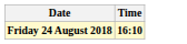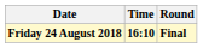+ column: Round | Final
